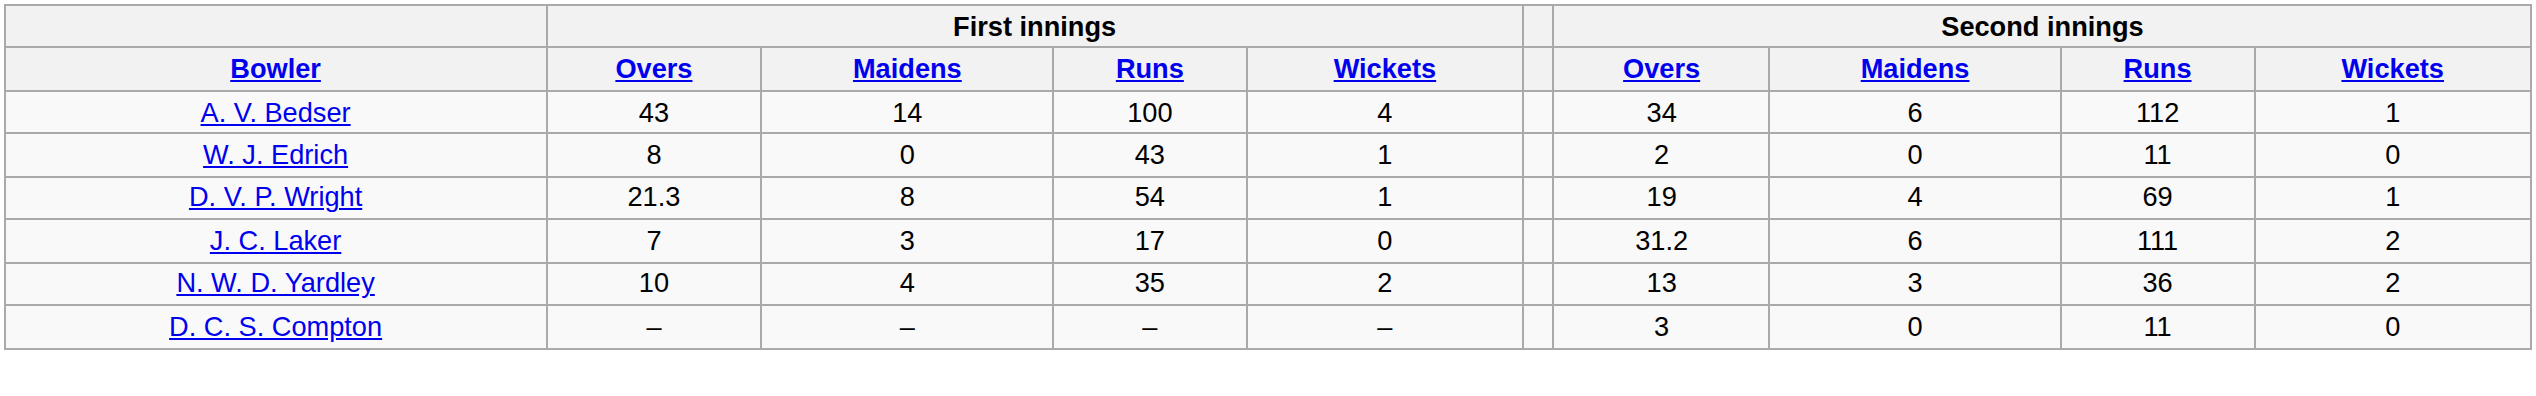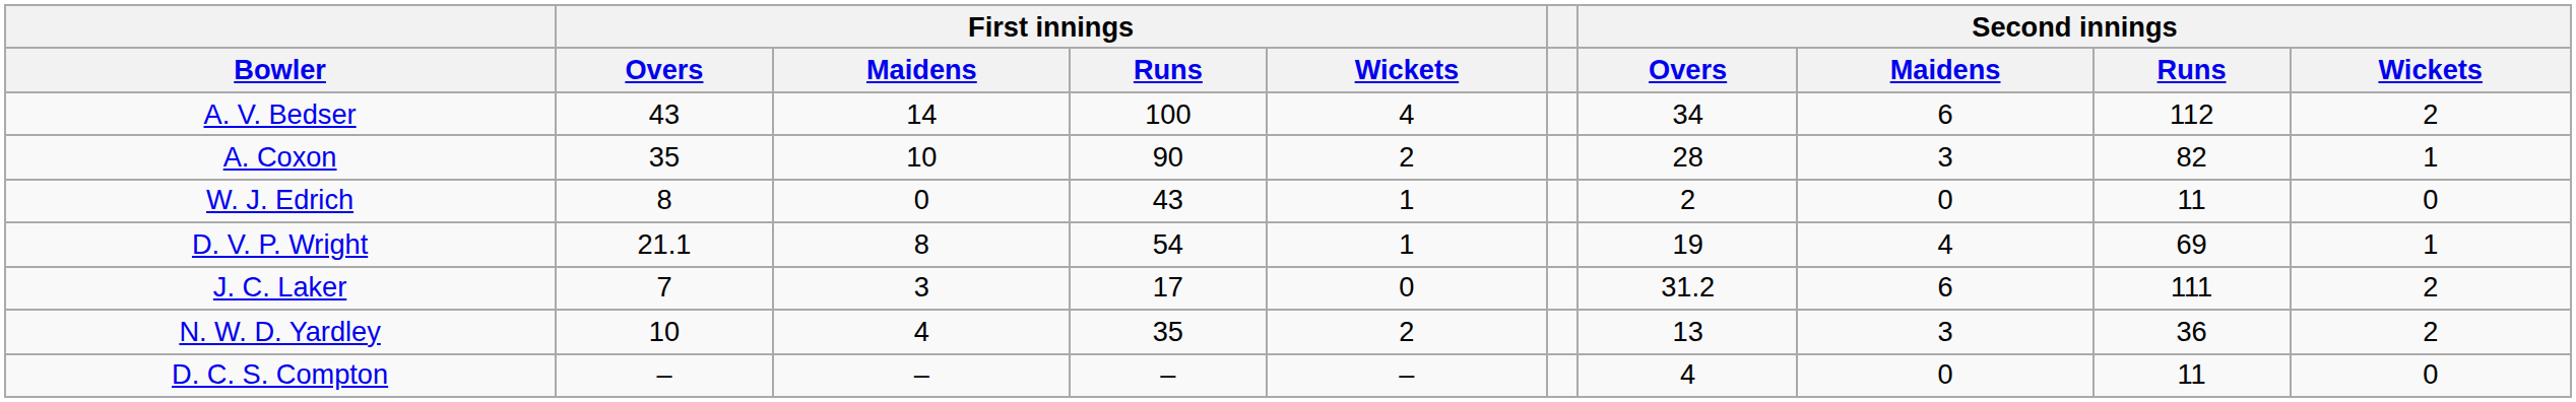A. V. Bedser | Second innings / Wickets: 1 -> 2
+ row: A. Coxon | 35 | 10 | 90 | 2 | 28 | 3 | 82 | 1
D. V. P. Wright | First innings / Overs: 21.3 -> 21.1
D. C. S. Compton | Second innings / Overs: 3 -> 4
